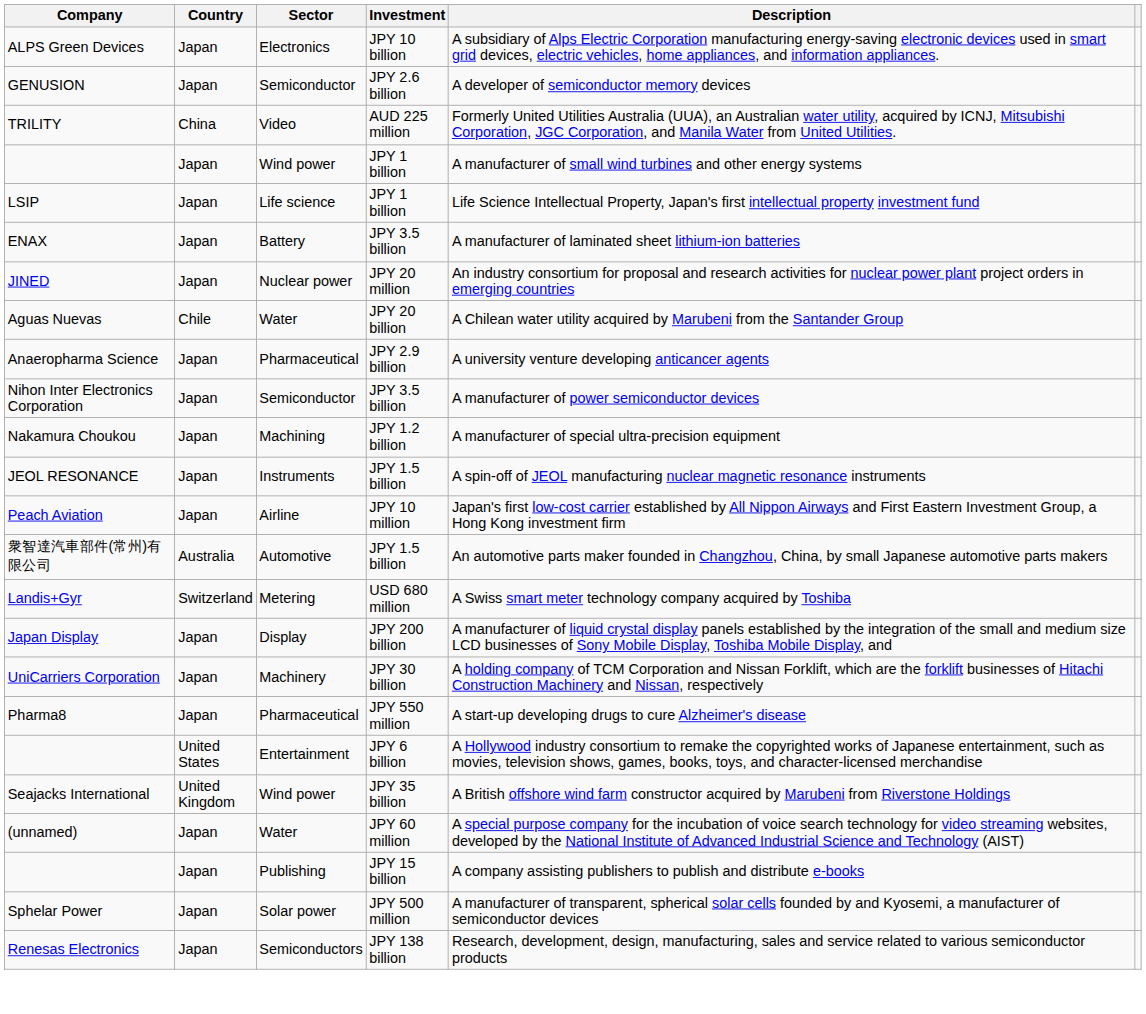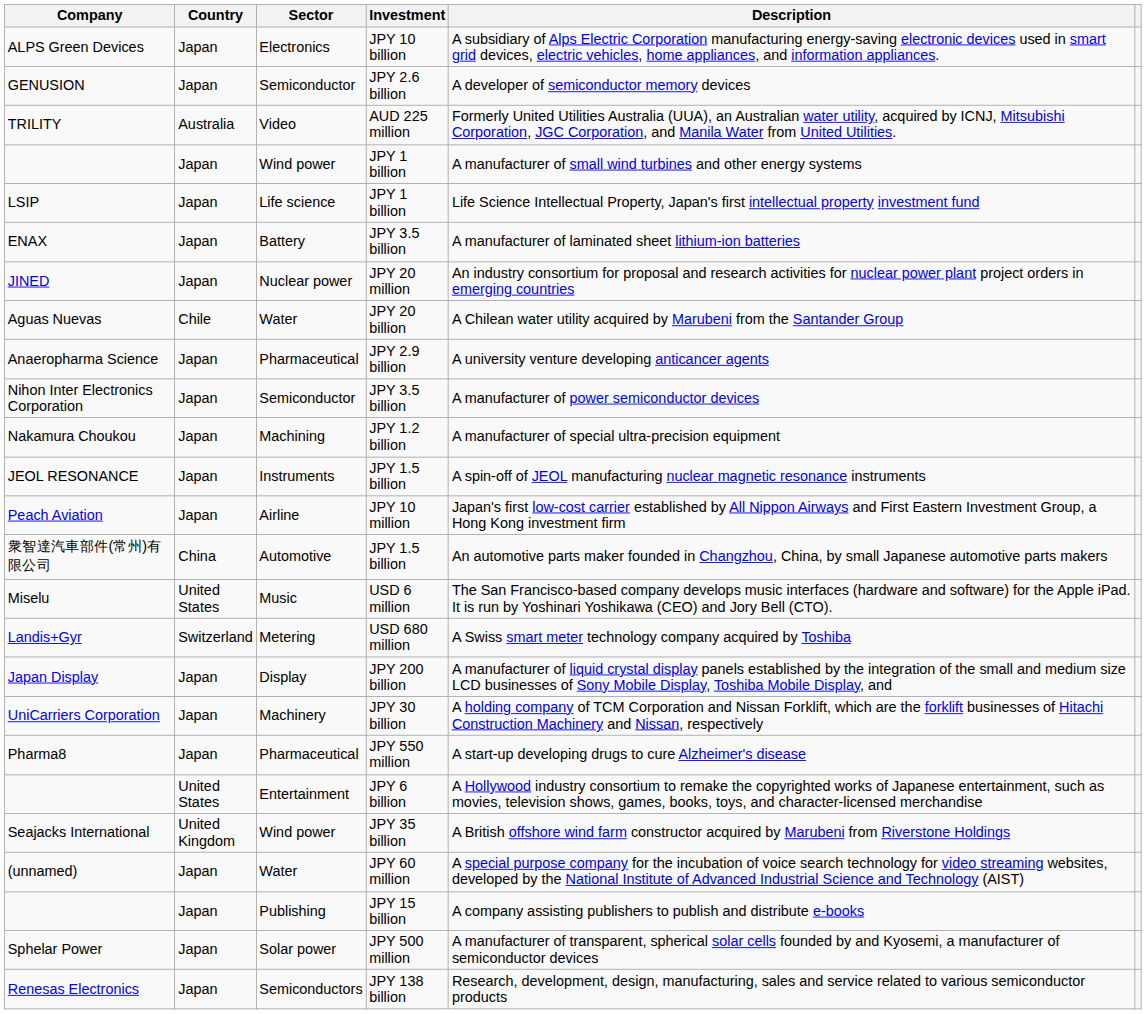TRILITY | Country: China -> Australia
衆智達汽車部件(常州)有限公司 | Country: Australia -> China
+ row: Miselu | United States | Music | USD 6 million | The San Francisco-based company develops music interfaces (hardware and software) for the Apple iPad. It is run by Yoshinari Yoshikawa (CEO) and Jory Bell (CTO).
